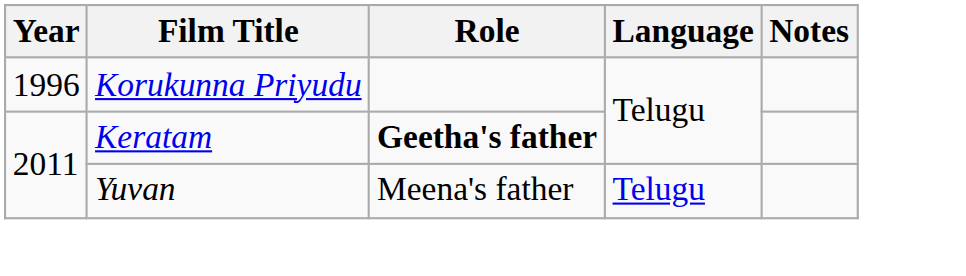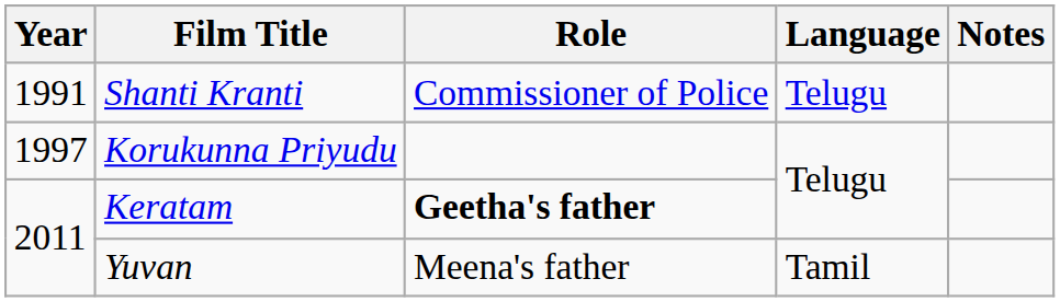+ row: 1991 | Shanti Kranti | Commissioner of Police | Telugu
Korukunna Priyudu | Year: 1996 -> 1997
Yuvan | Language: Telugu -> Tamil
